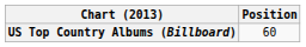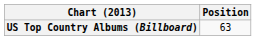US Top Country Albums (Billboard) | Position: 60 -> 63
